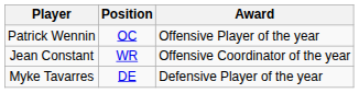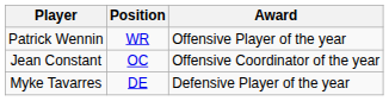Patrick Wennin | Position: OC -> WR
Jean Constant | Position: WR -> OC
